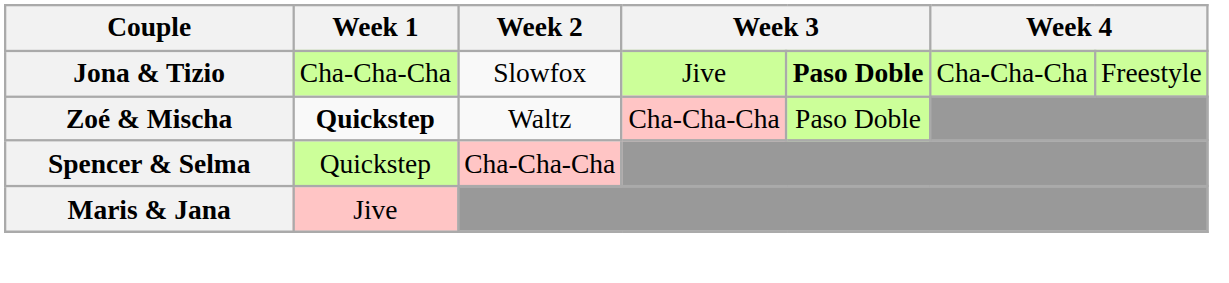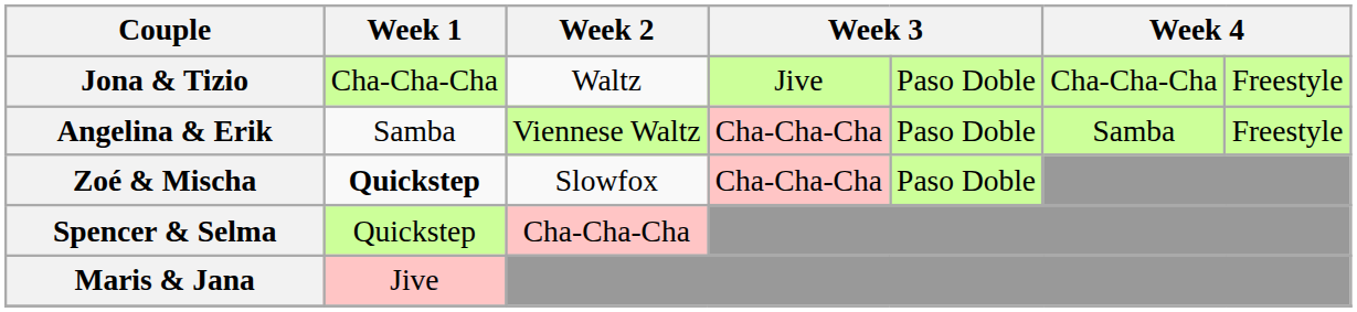Jona & Tizio | Week 2: Slowfox -> Waltz
Jona & Tizio | column 5: bold -> normal
+ row: Angelina & Erik | Samba | Viennese Waltz | Cha-Cha-Cha | Paso Doble | Samba | Freestyle
Zoé & Mischa | Week 2: Waltz -> Slowfox
